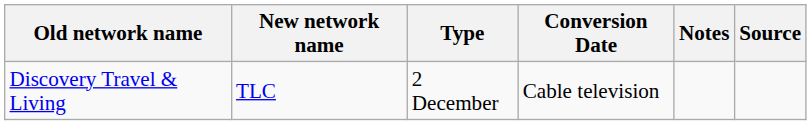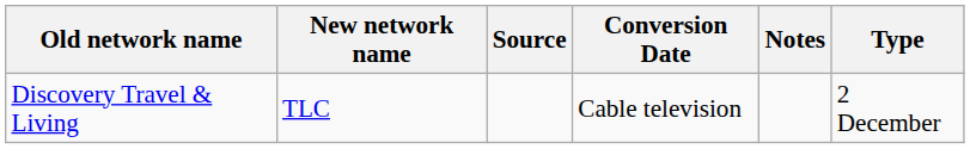columns swapped: Type <-> Source
